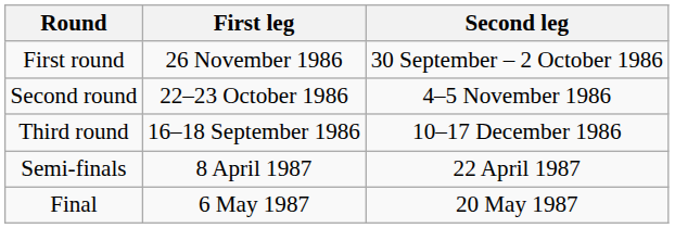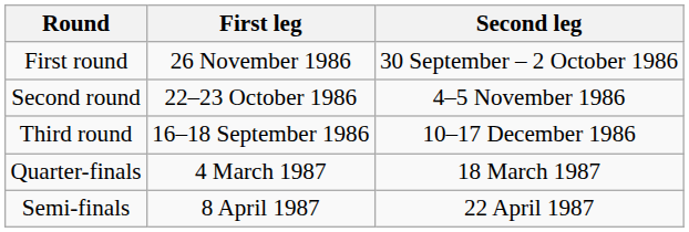+ row: Quarter-finals | 4 March 1987 | 18 March 1987
- row: Final | 6 May 1987 | 20 May 1987
